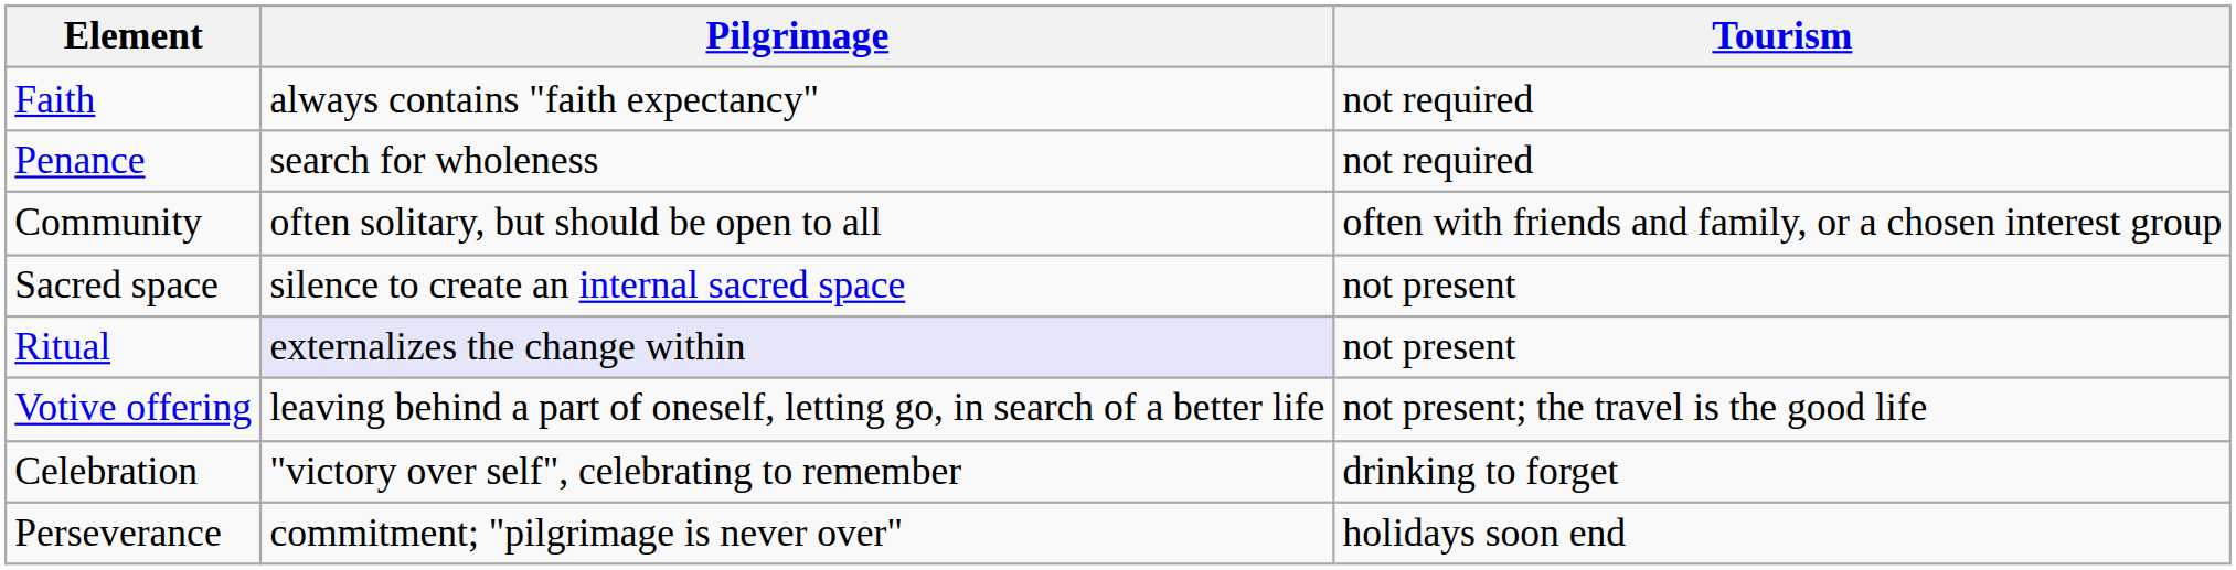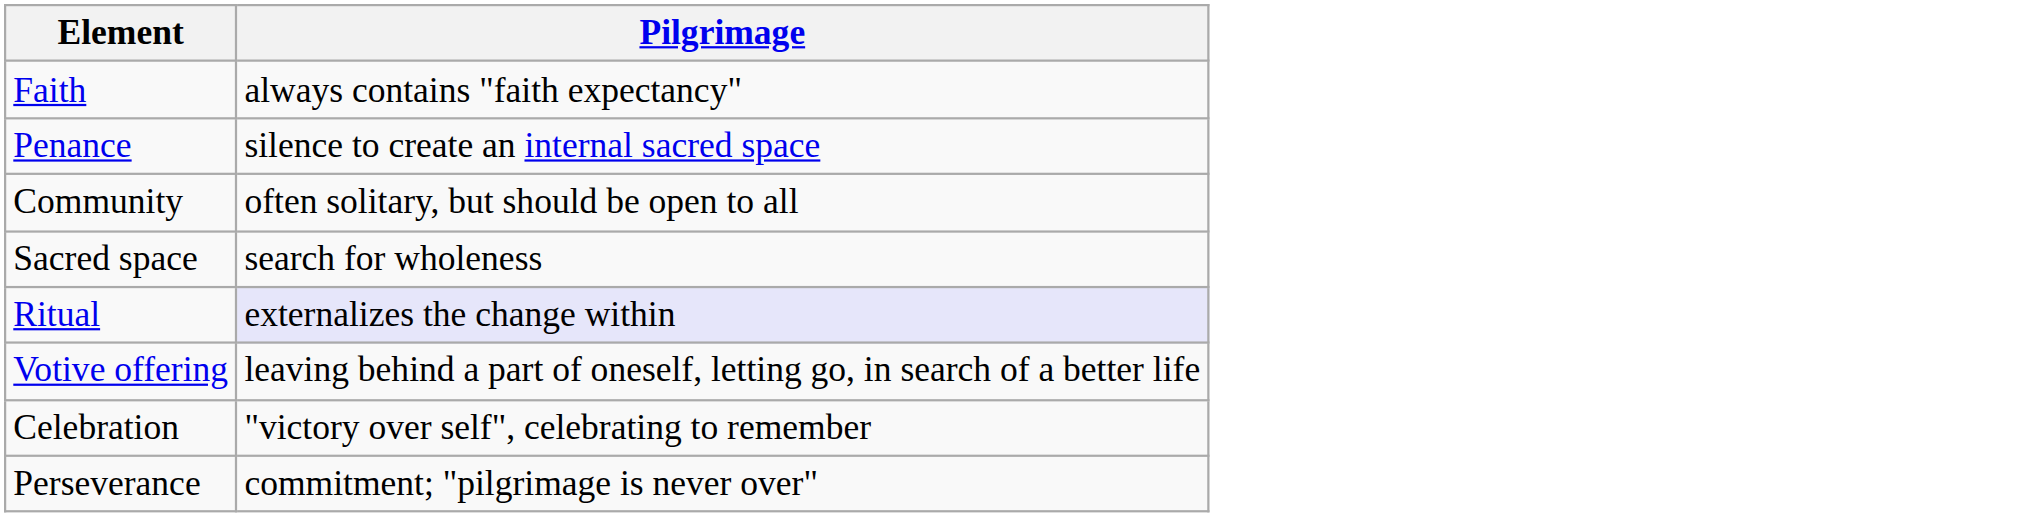- column: Tourism | not required | not required | often with friends and family, or a chosen interest group | not present | not present | not present; the travel is the good life | drinking to forget | holidays soon end
Penance | Pilgrimage: search for wholeness -> silence to create an internal sacred space
Sacred space | Pilgrimage: silence to create an internal sacred space -> search for wholeness
